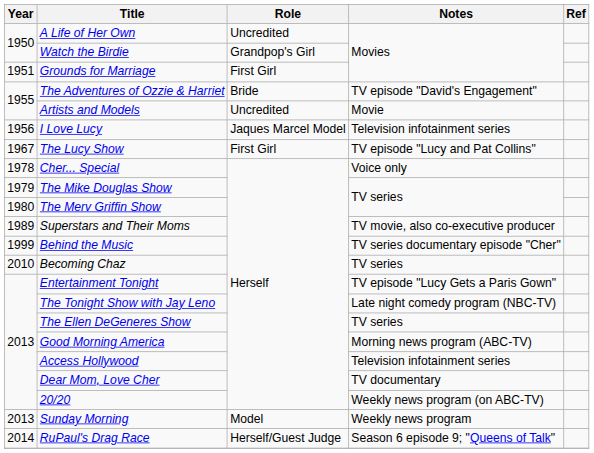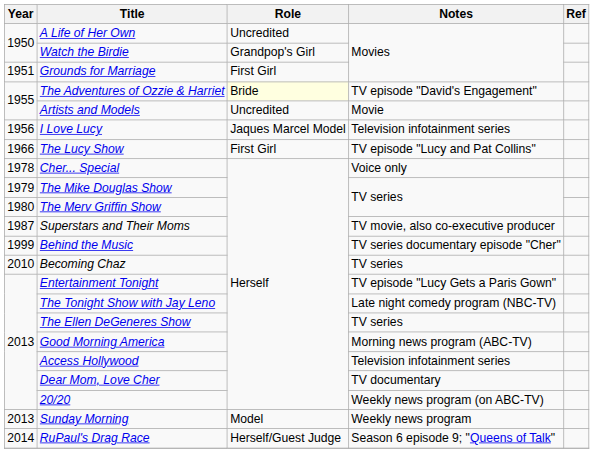The Adventures of Ozzie & Harriet | Role: no background -> lightyellow background
The Lucy Show | Year: 1967 -> 1966
Superstars and Their Moms | Year: 1989 -> 1987
